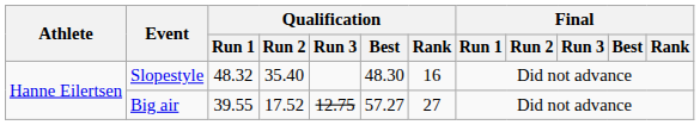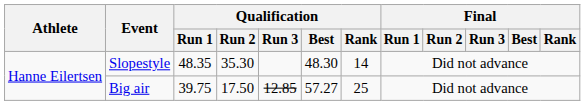Slopestyle | Qualification / Run 1: 48.32 -> 48.35
Slopestyle | Qualification / Run 2: 35.40 -> 35.30
Slopestyle | Qualification / Rank: 16 -> 14
Big air | Qualification / Run 1: 39.55 -> 39.75
Big air | Qualification / Run 2: 17.52 -> 17.50
Big air | Qualification / Run 3: 12.75 -> 12.85
Big air | Qualification / Rank: 27 -> 25
